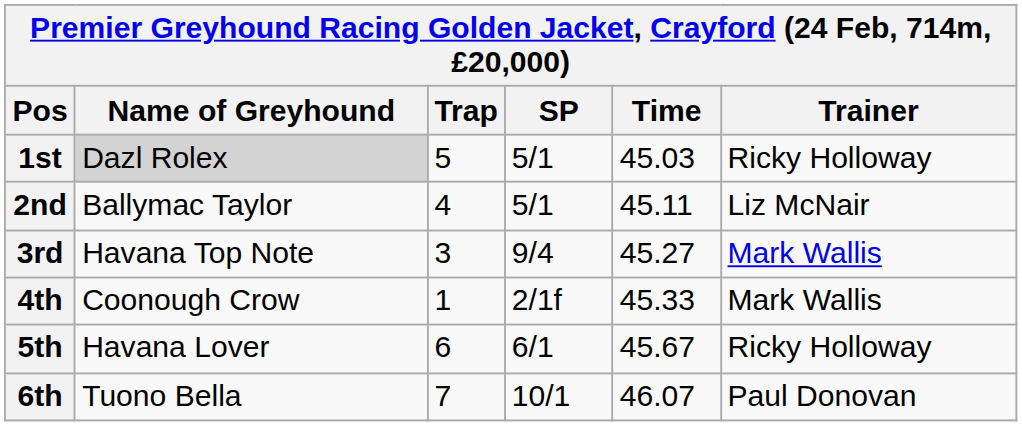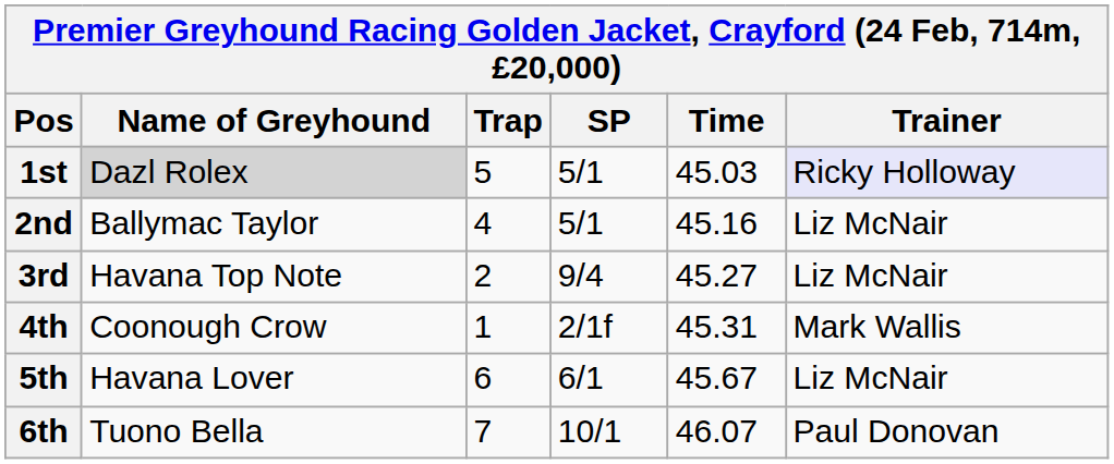1st | Trainer: no background -> lavender background
2nd | Time: 45.11 -> 45.16
3rd | Trap: 3 -> 2
3rd | Trainer: Mark Wallis -> Liz McNair
4th | Time: 45.33 -> 45.31
5th | Trainer: Ricky Holloway -> Liz McNair
